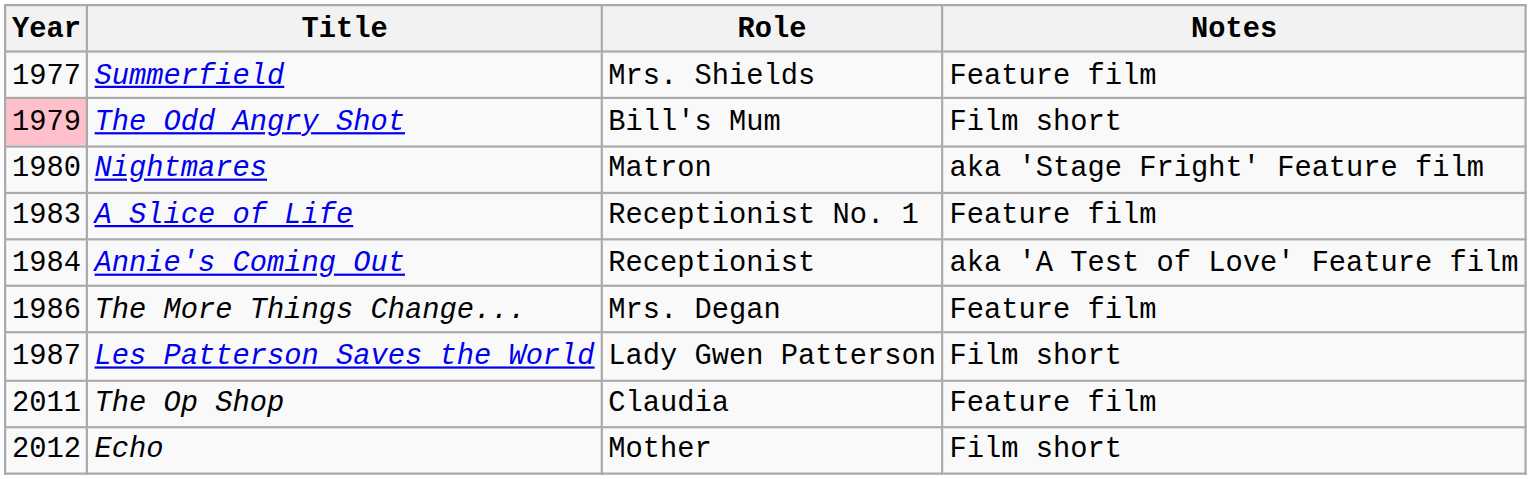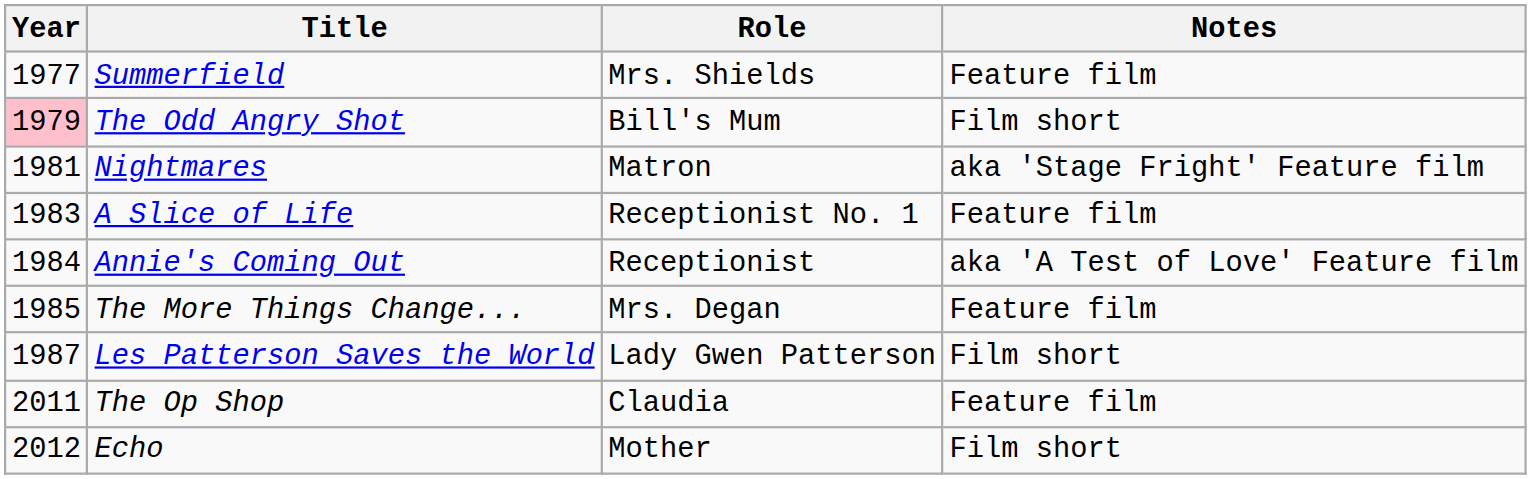Nightmares | Year: 1980 -> 1981
The More Things Change... | Year: 1986 -> 1985
